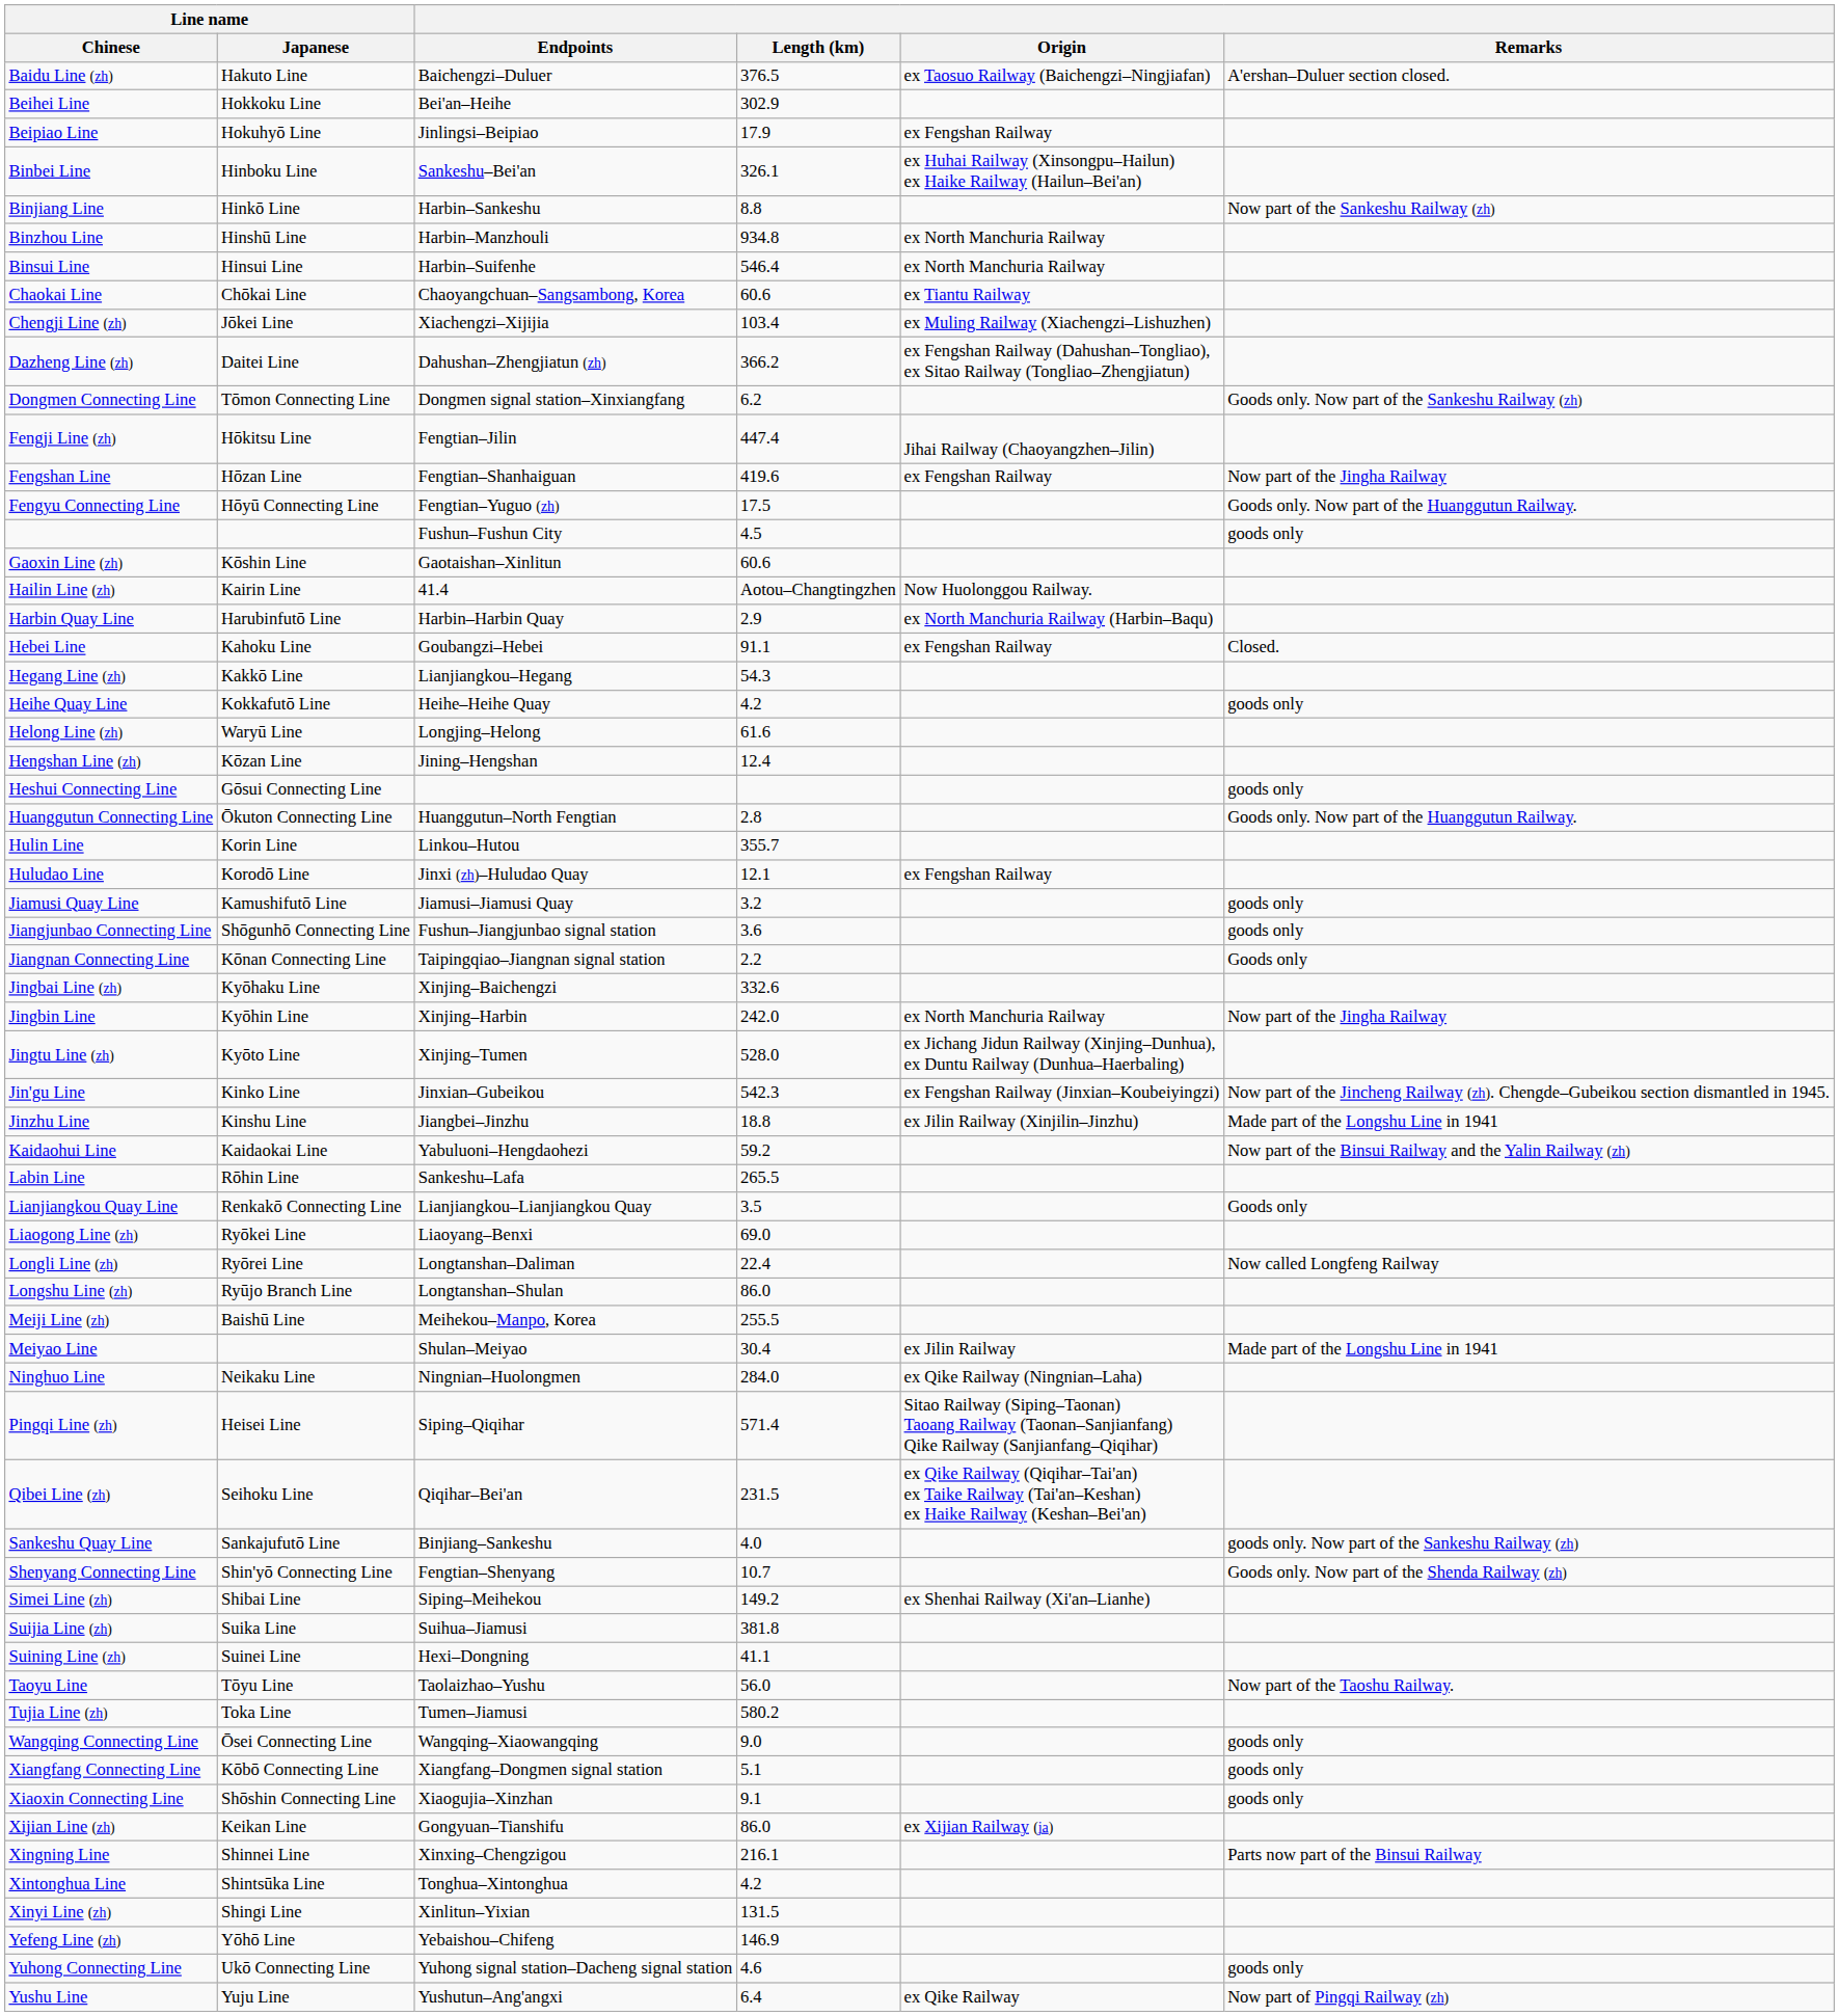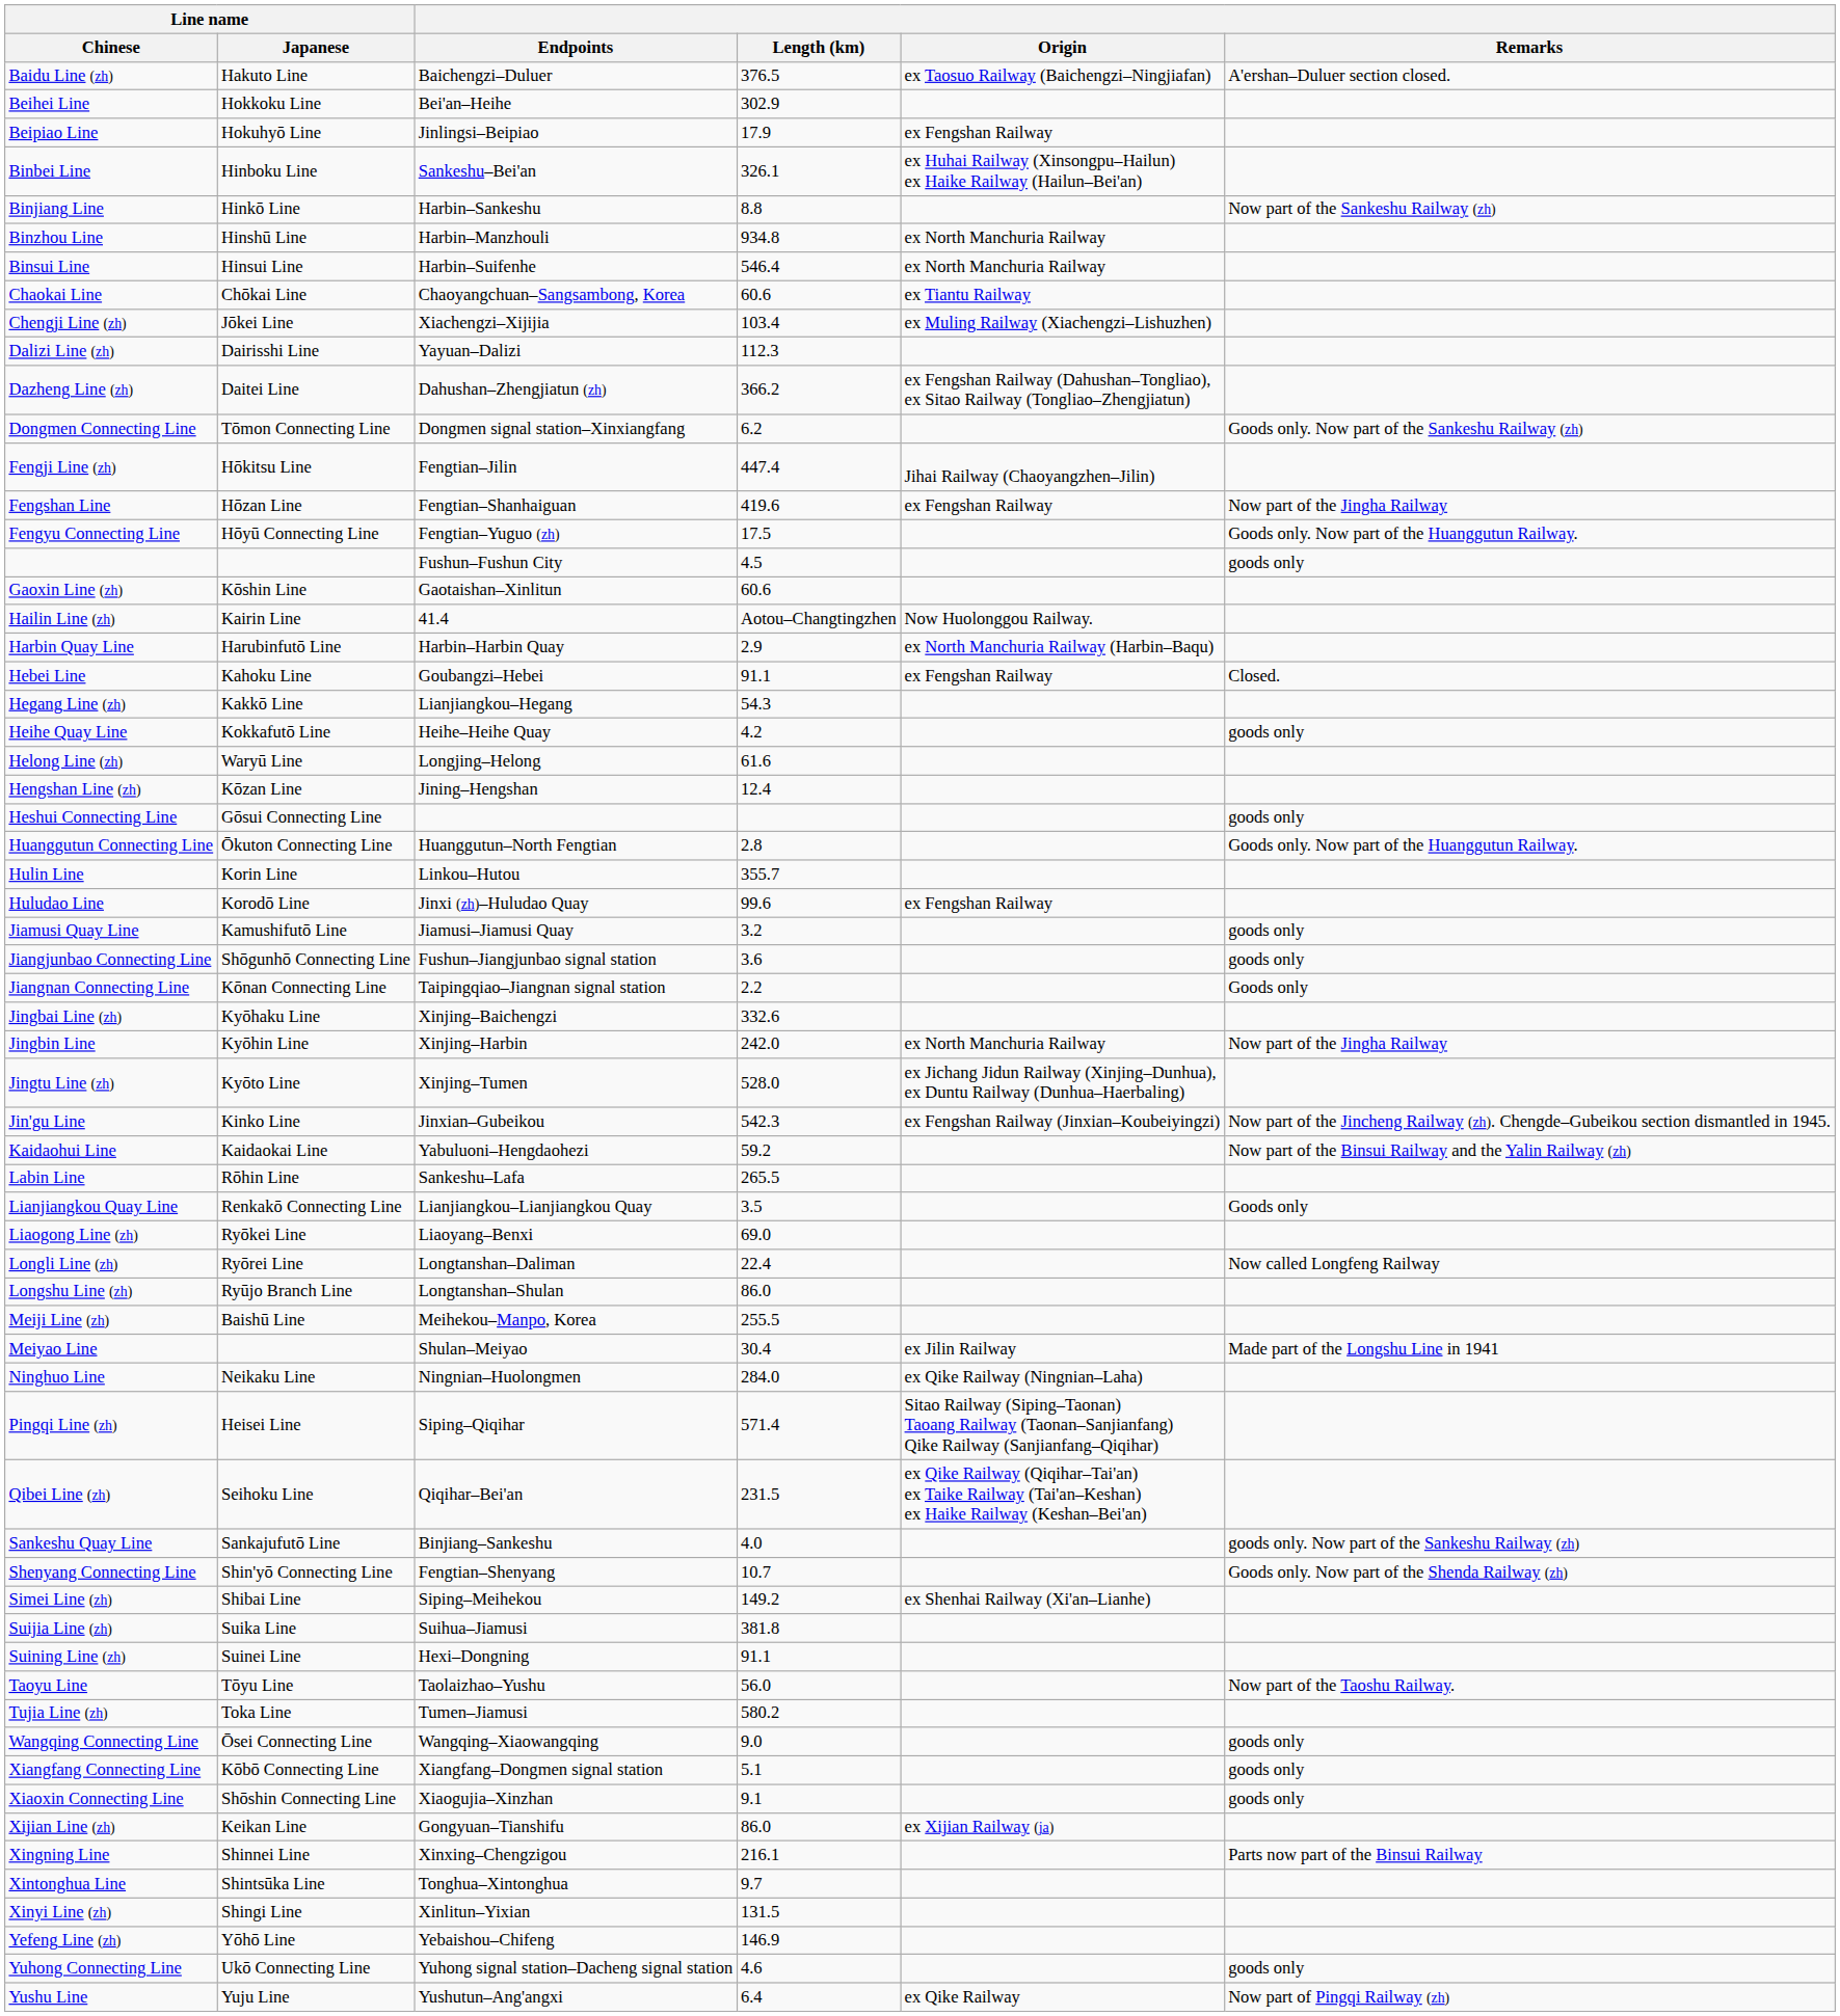+ row: Dalizi Line (zh) | Dairisshi Line | Yayuan–Dalizi | 112.3
Huludao Line | Length (km): 12.1 -> 99.6
- row: Jinzhu Line | Kinshu Line | Jiangbei–Jinzhu | 18.8 | ex Jilin Railway (Xinjilin–Jinzhu) | Made part of the Longshu Line in 1941
Suining Line (zh) | Length (km): 41.1 -> 91.1
Xintonghua Line | Length (km): 4.2 -> 9.7
